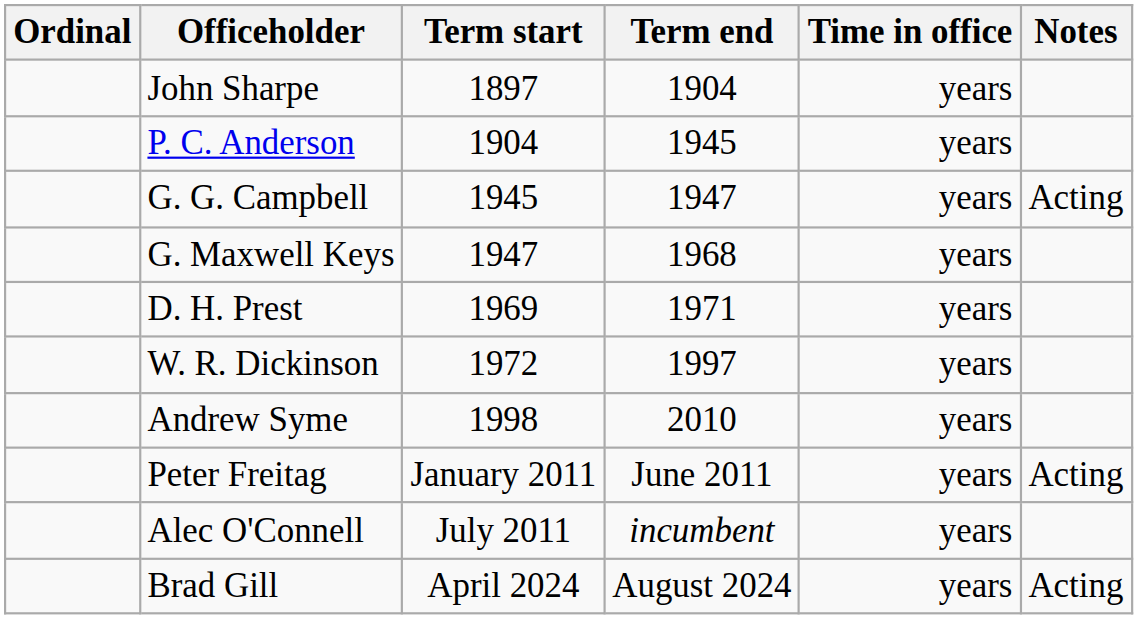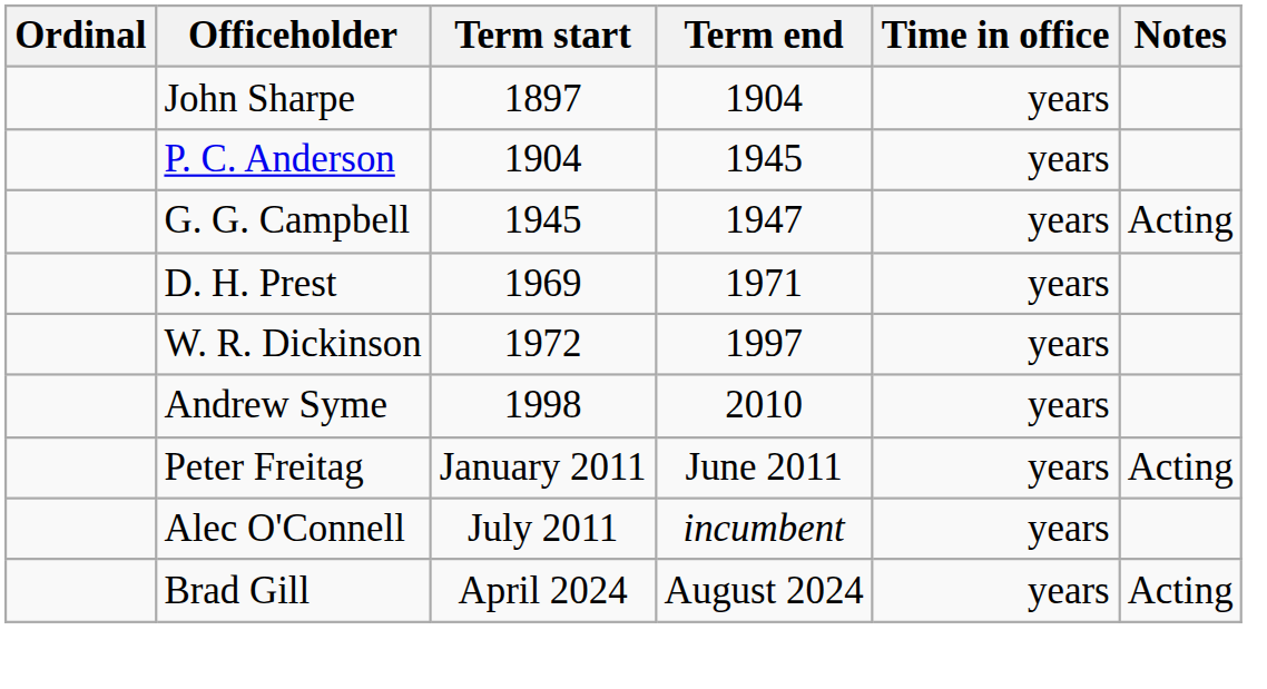- row: G. Maxwell Keys | 1947 | 1968 | years
